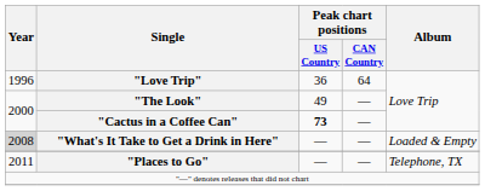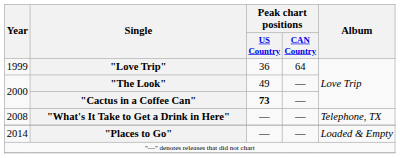"Love Trip" | Year: 1996 -> 1999
"What's It Take to Get a Drink in Here" | Year: lightgrey background -> no background
"What's It Take to Get a Drink in Here" | Album: Loaded & Empty -> Telephone, TX
"Places to Go" | Year: 2011 -> 2014
"Places to Go" | Album: Telephone, TX -> Loaded & Empty
